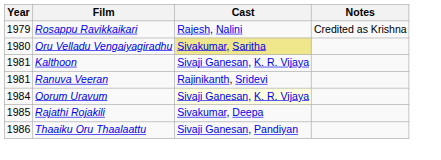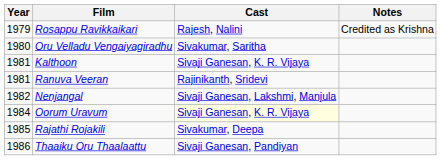Oru Velladu Vengaiyagiradhu | Cast: khaki background -> no background
+ row: 1982 | Nenjangal | Sivaji Ganesan, Lakshmi, Manjula
